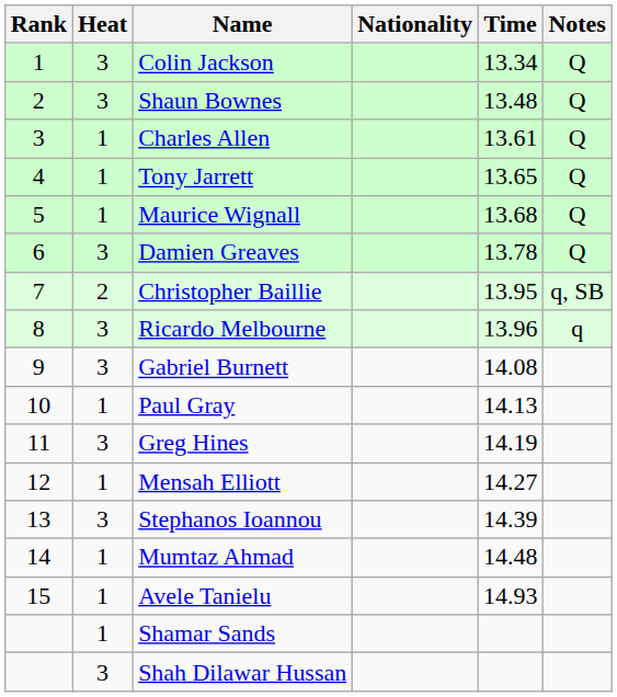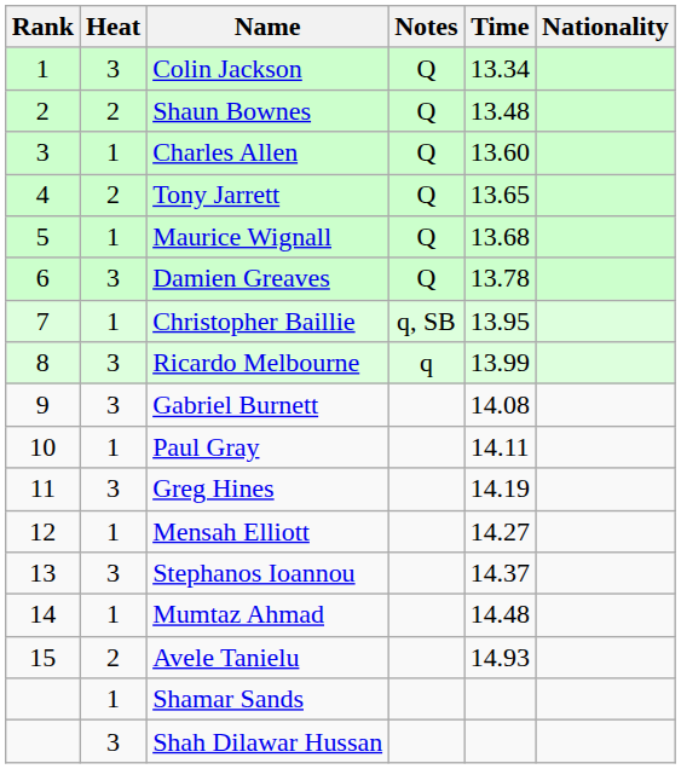columns swapped: Nationality <-> Notes
Shaun Bownes | Heat: 3 -> 2
Charles Allen | Time: 13.61 -> 13.60
Tony Jarrett | Heat: 1 -> 2
Christopher Baillie | Heat: 2 -> 1
Ricardo Melbourne | Time: 13.96 -> 13.99
Paul Gray | Time: 14.13 -> 14.11
Stephanos Ioannou | Time: 14.39 -> 14.37
Avele Tanielu | Heat: 1 -> 2
